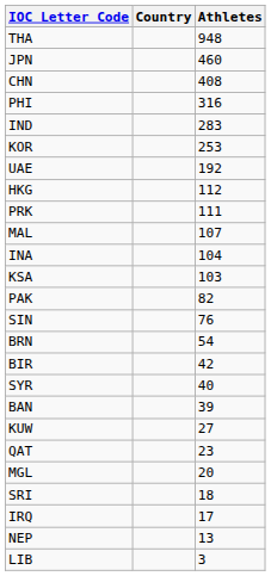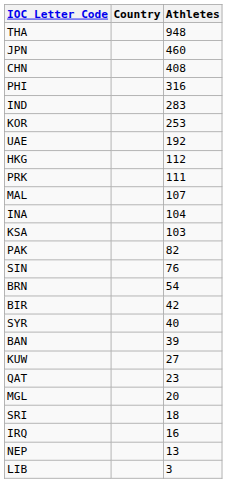IRQ | Athletes: 17 -> 16
